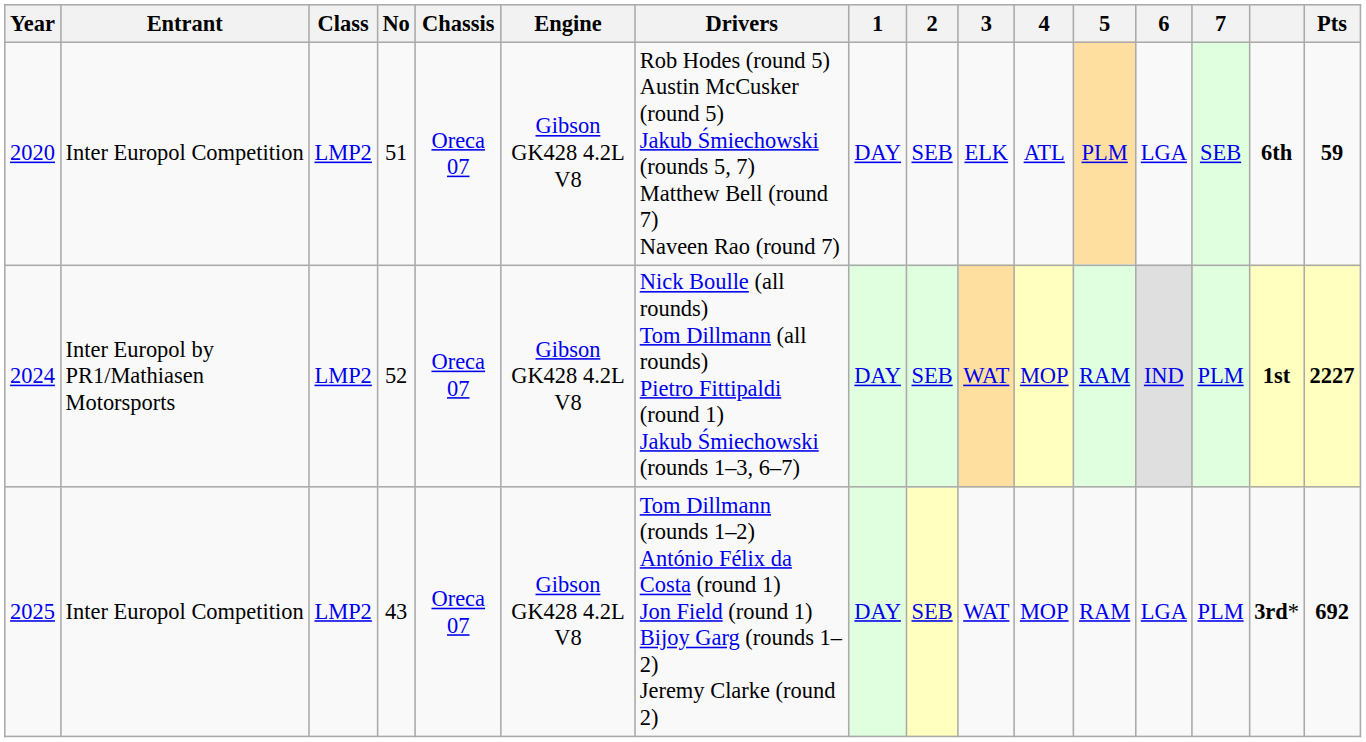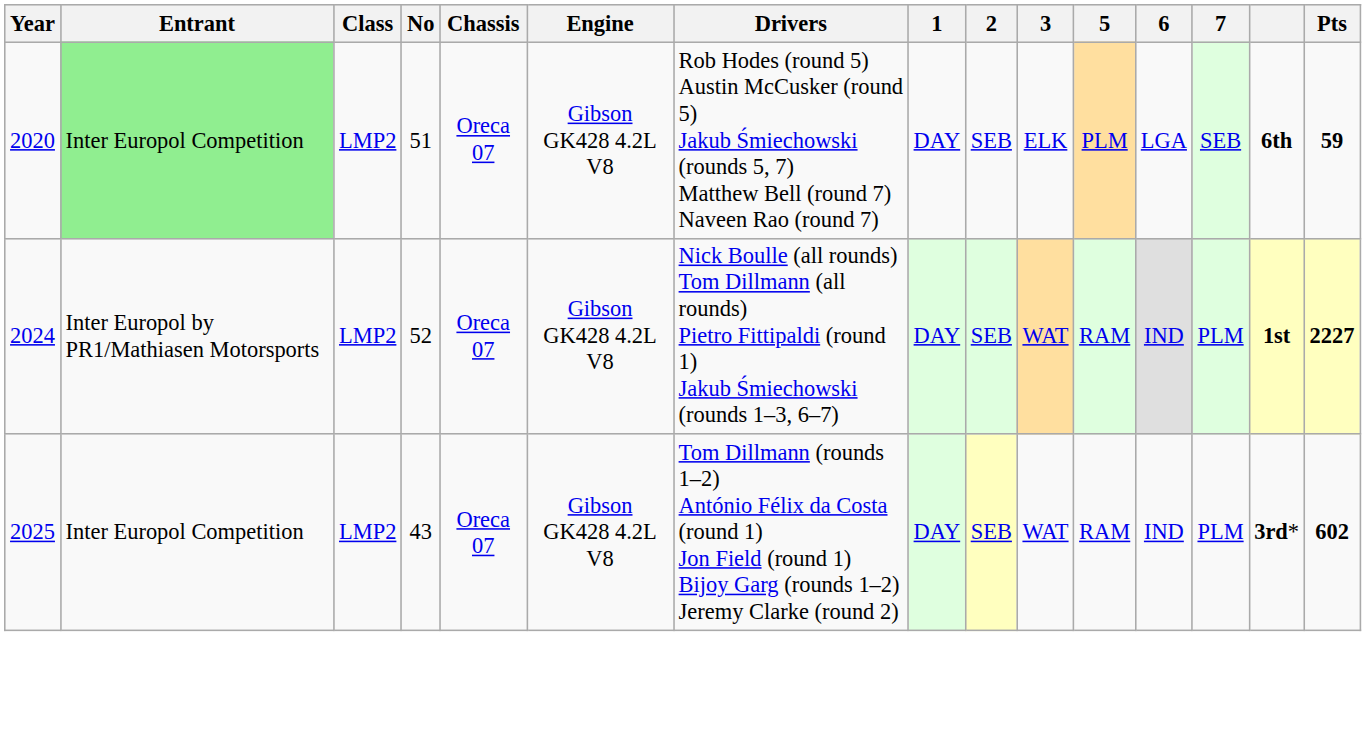- column: 4 | ATL | MOP | MOP
2020 | Entrant: no background -> lightgreen background
2025 | 6: LGA -> IND
2025 | Pts: 692 -> 602
